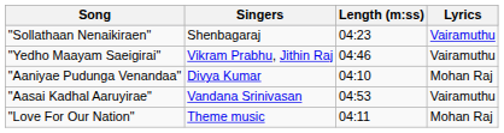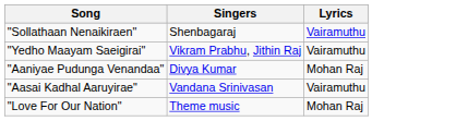- column: Length (m:ss) | 04:23 | 04:46 | 04:10 | 04:53 | 04:11
